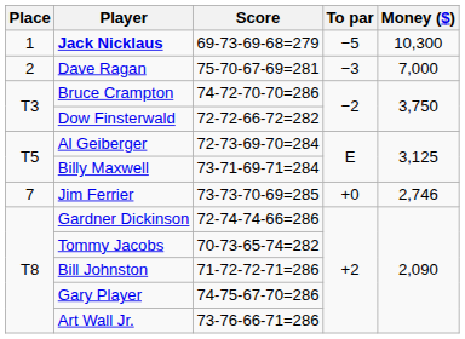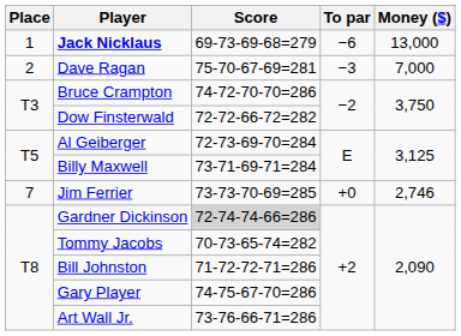Jack Nicklaus | To par: −5 -> −6
Jack Nicklaus | Money ($): 10,300 -> 13,000
Gardner Dickinson | Score: no background -> lightgrey background
